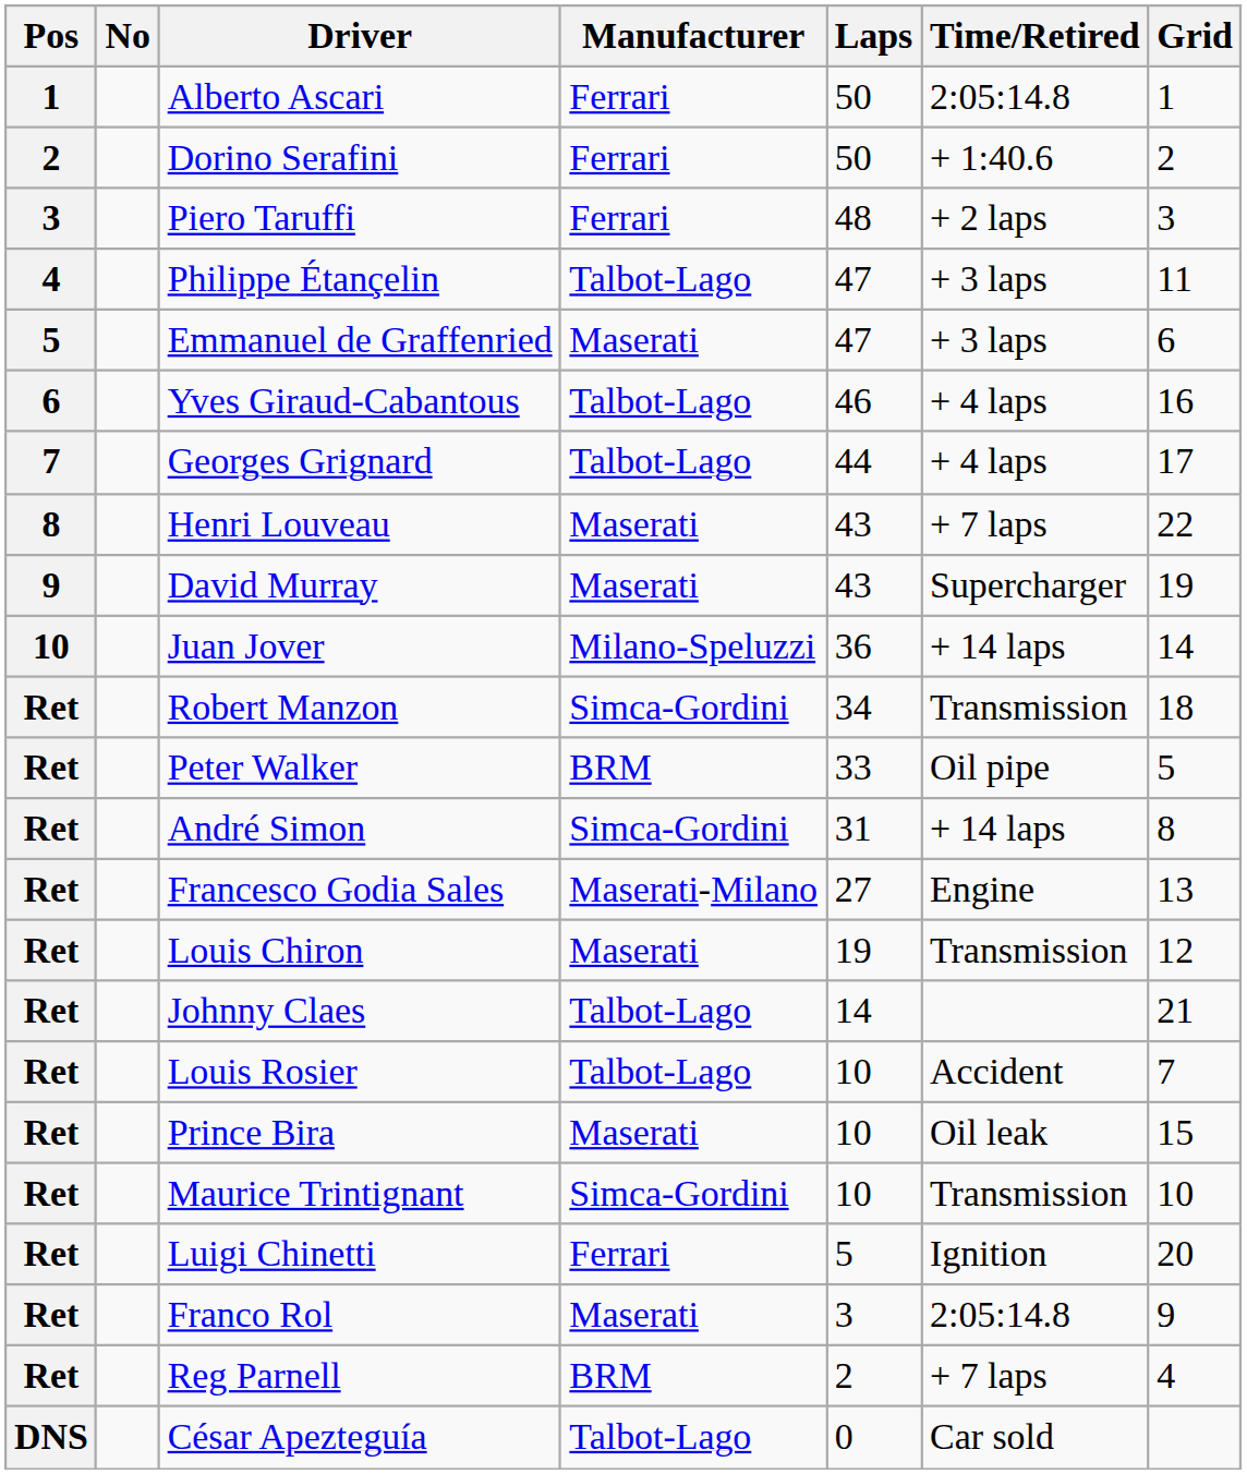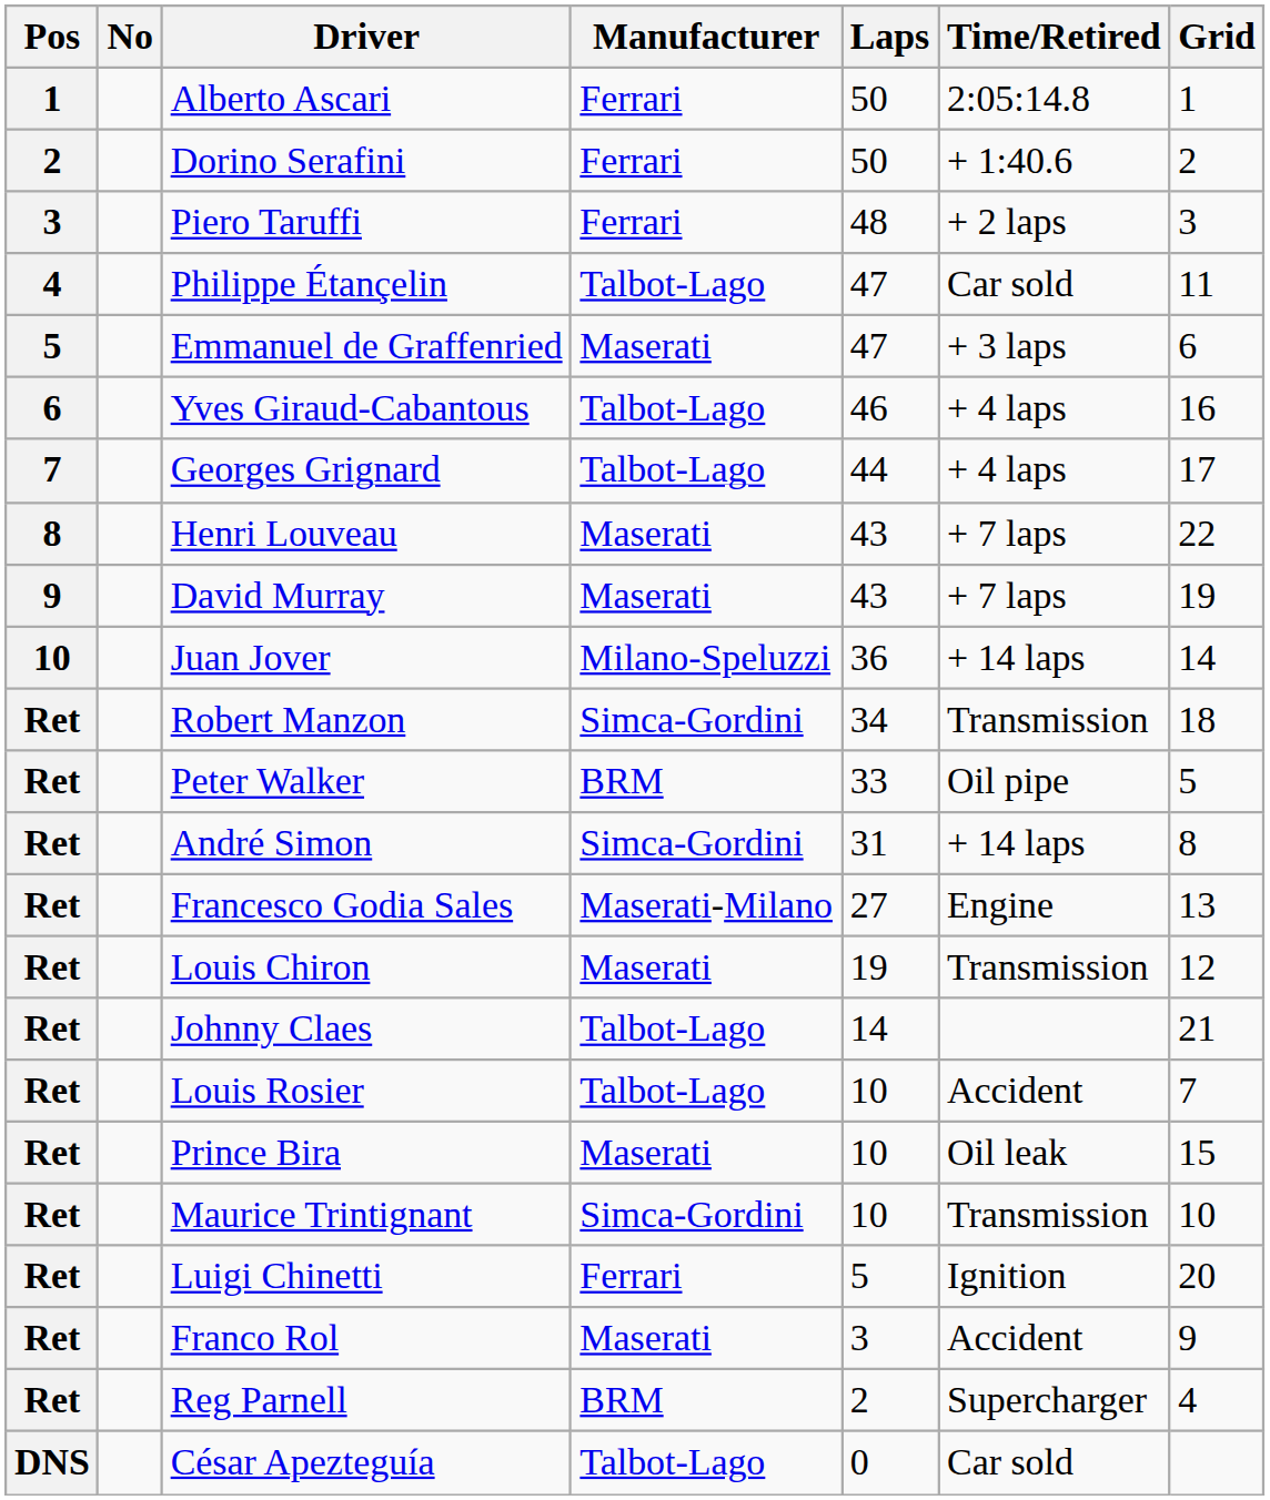Philippe Étançelin | Time/Retired: + 3 laps -> Car sold
David Murray | Time/Retired: Supercharger -> + 7 laps
Franco Rol | Time/Retired: 2:05:14.8 -> Accident
Reg Parnell | Time/Retired: + 7 laps -> Supercharger
